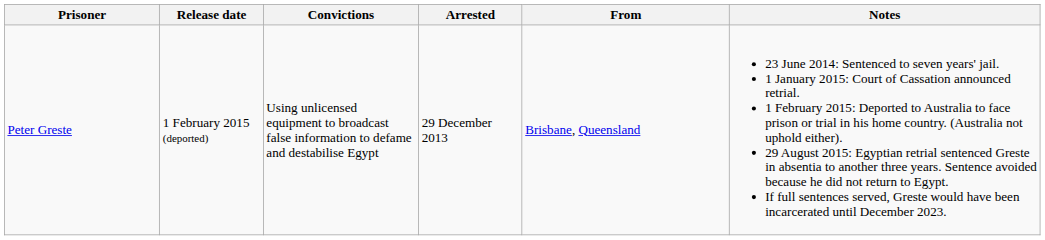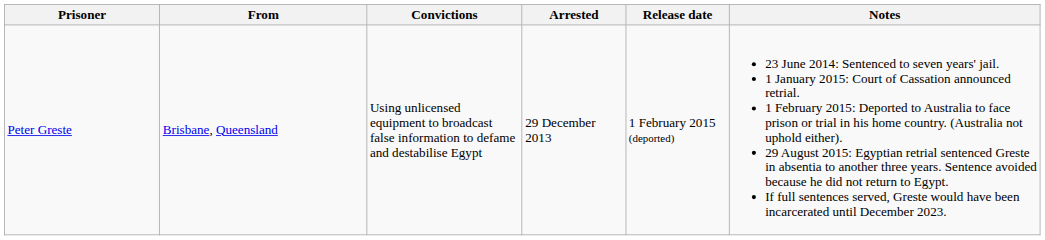columns swapped: From <-> Release date
